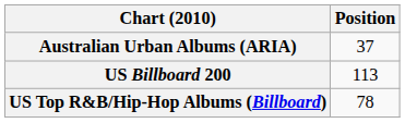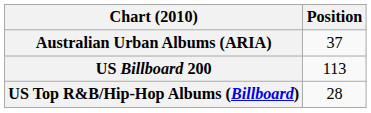US Top R&B/Hip-Hop Albums (Billboard) | Position: 78 -> 28
